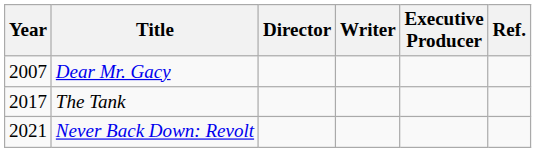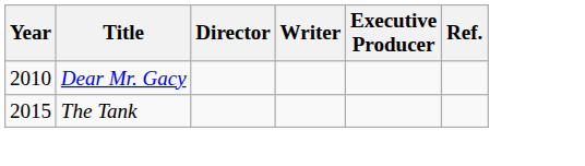Dear Mr. Gacy | Year: 2007 -> 2010
The Tank | Year: 2017 -> 2015
- row: 2021 | Never Back Down: Revolt
